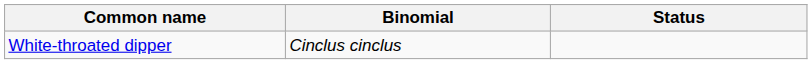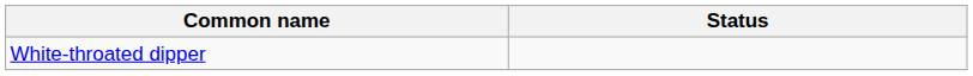- column: Binomial | Cinclus cinclus
